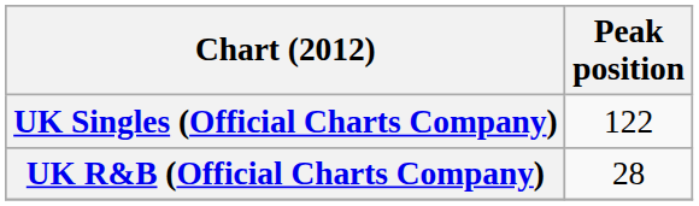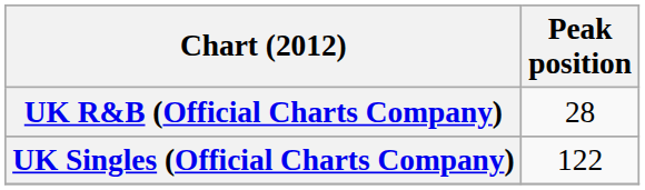rows swapped: UK R&B (Official Charts Company) <-> UK Singles (Official Charts Company)
